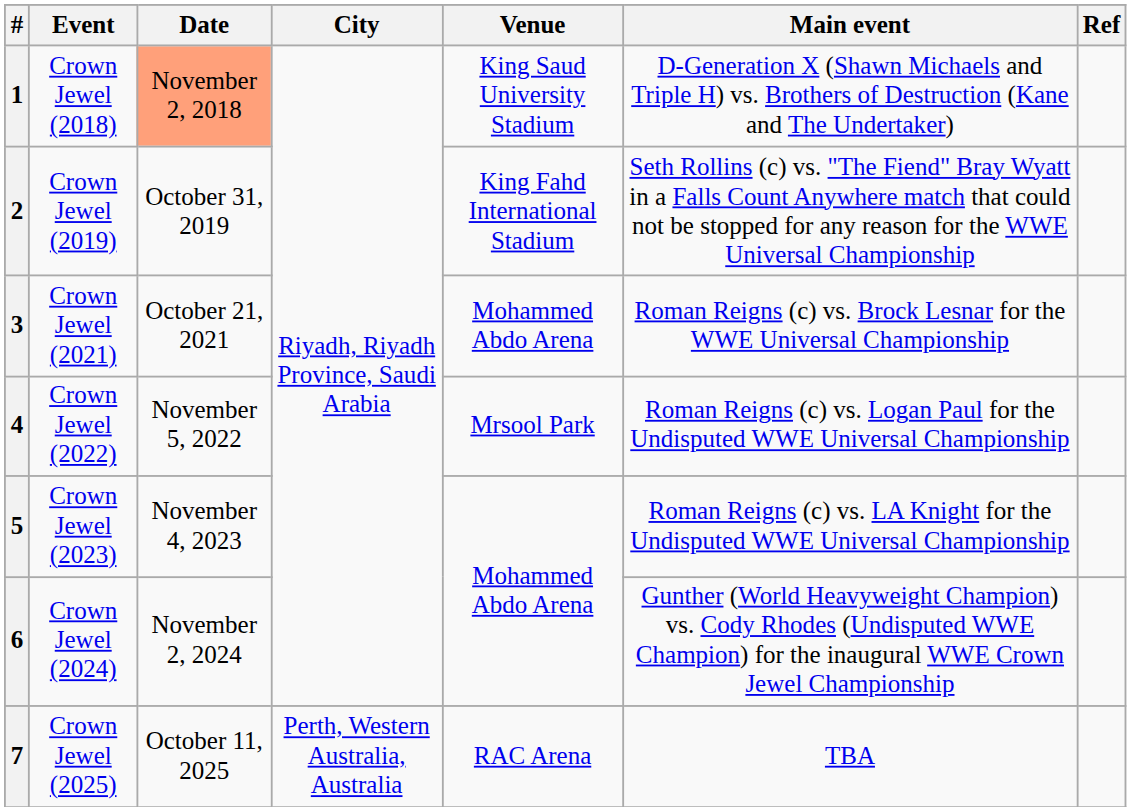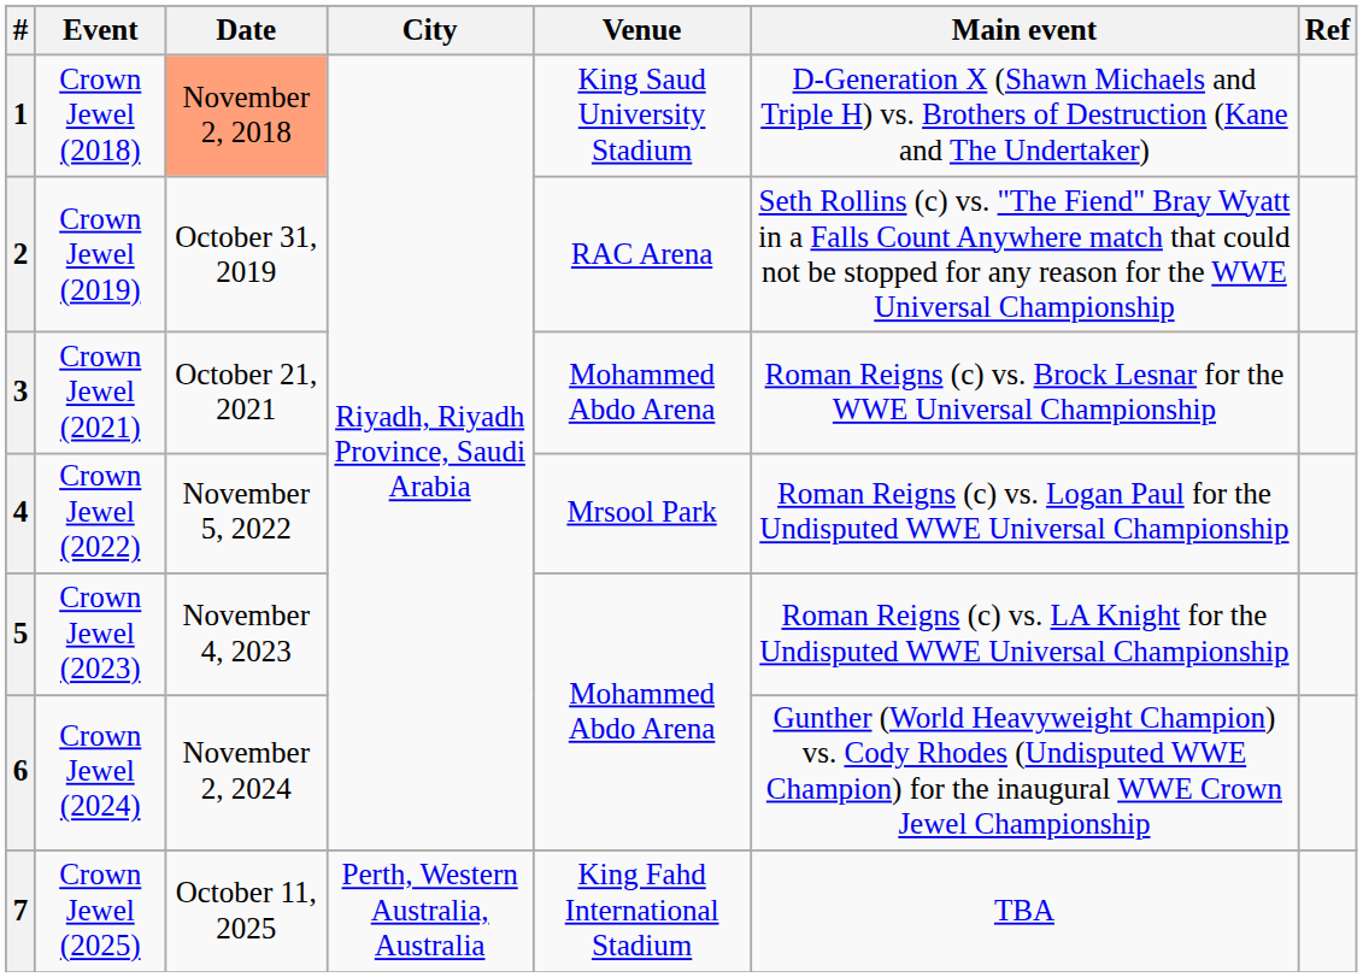2 | Venue: King Fahd International Stadium -> RAC Arena
7 | Venue: RAC Arena -> King Fahd International Stadium
